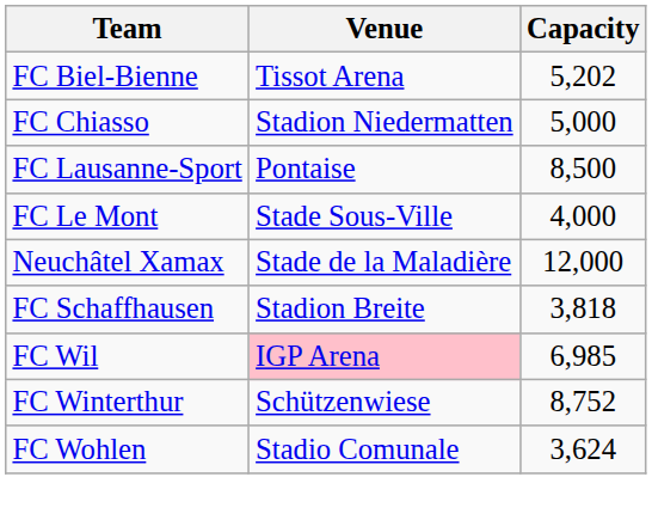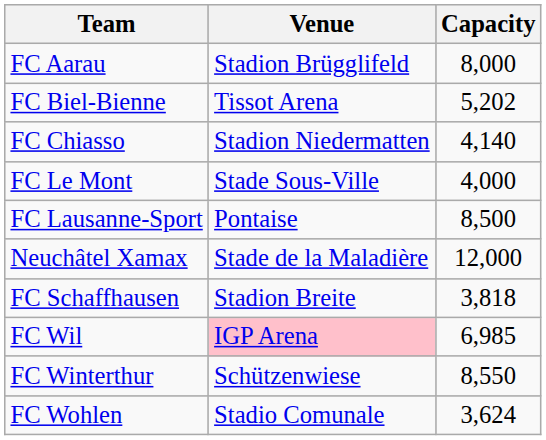+ row: FC Aarau | Stadion Brügglifeld | 8,000
FC Chiasso | Capacity: 5,000 -> 4,140
rows swapped: FC Lausanne-Sport <-> FC Le Mont
FC Winterthur | Capacity: 8,752 -> 8,550
